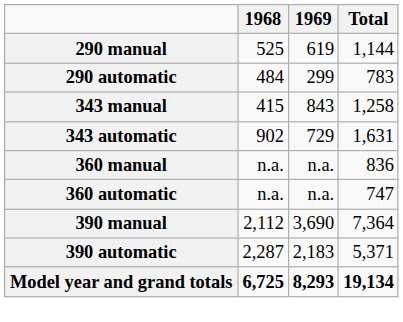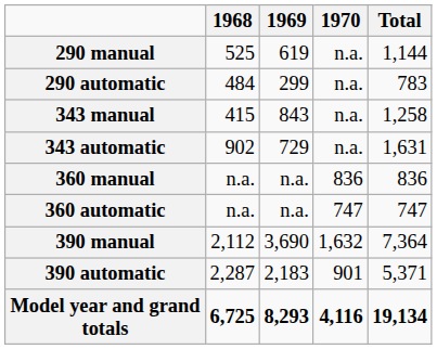+ column: 1970 | n.a. | n.a. | n.a. | n.a. | 836 | 747 | 1,632 | 901 | 4,116
